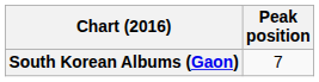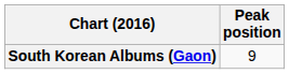South Korean Albums (Gaon) | Peak position: 7 -> 9
